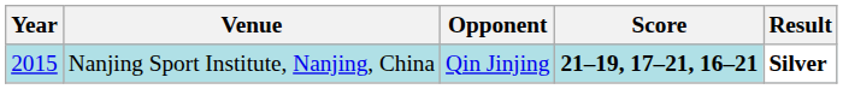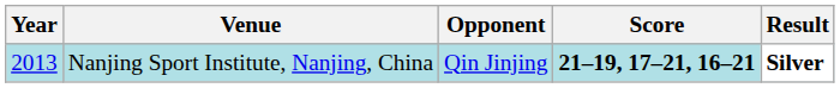Nanjing Sport Institute, Nanjing, China | Year: 2015 -> 2013
